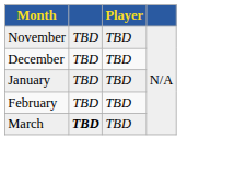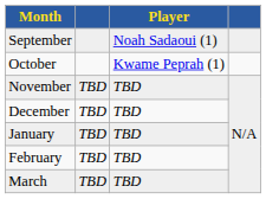+ row: September | Noah Sadaoui (1)
+ row: October | Kwame Peprah (1)
March | column 2: bold -> normal
